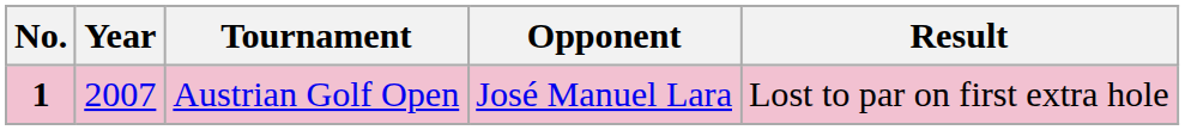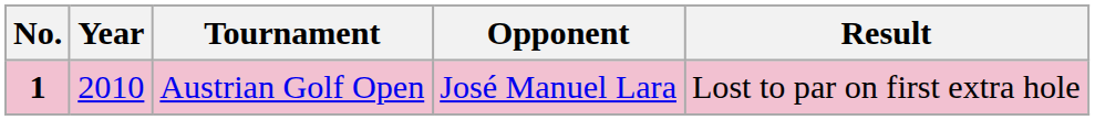Austrian Golf Open | Year: 2007 -> 2010
